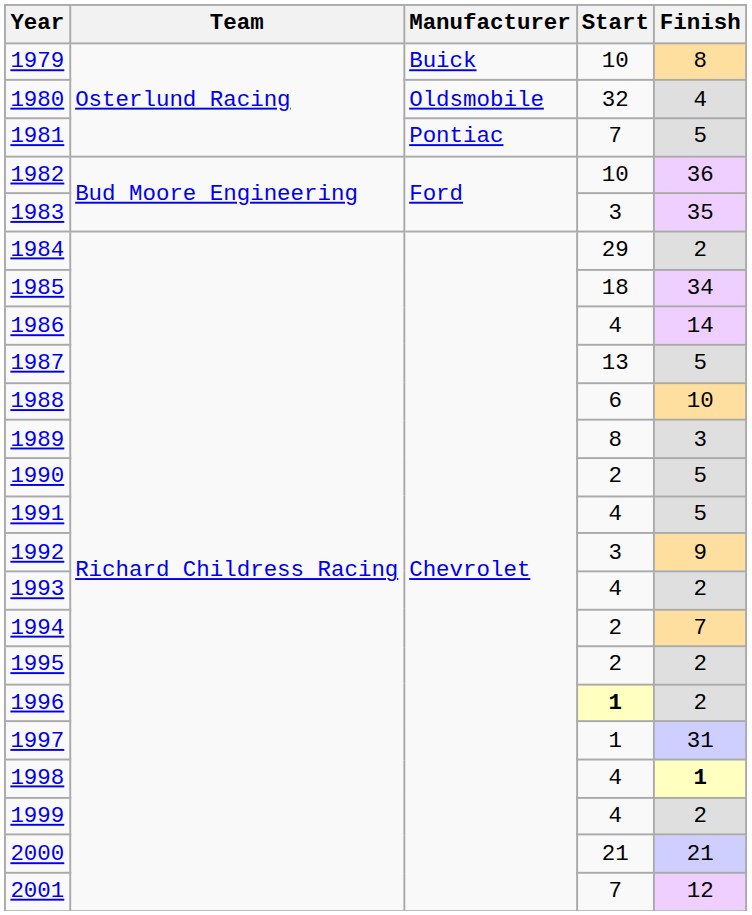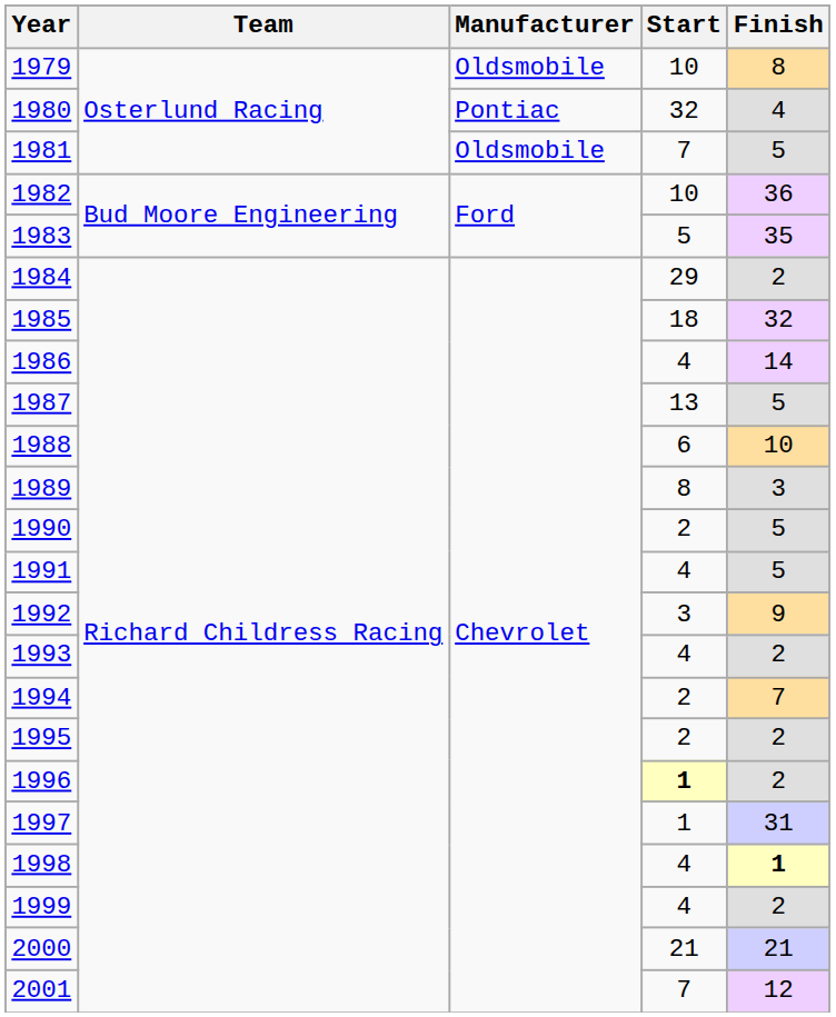1979 | Manufacturer: Buick -> Oldsmobile
1980 | Manufacturer: Oldsmobile -> Pontiac
1981 | Manufacturer: Pontiac -> Oldsmobile
1983 | Start: 3 -> 5
1985 | Finish: 34 -> 32
